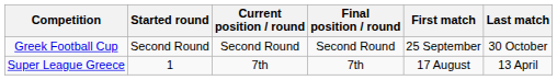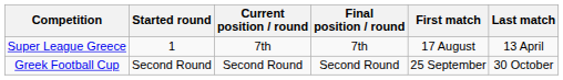rows swapped: Super League Greece <-> Greek Football Cup
